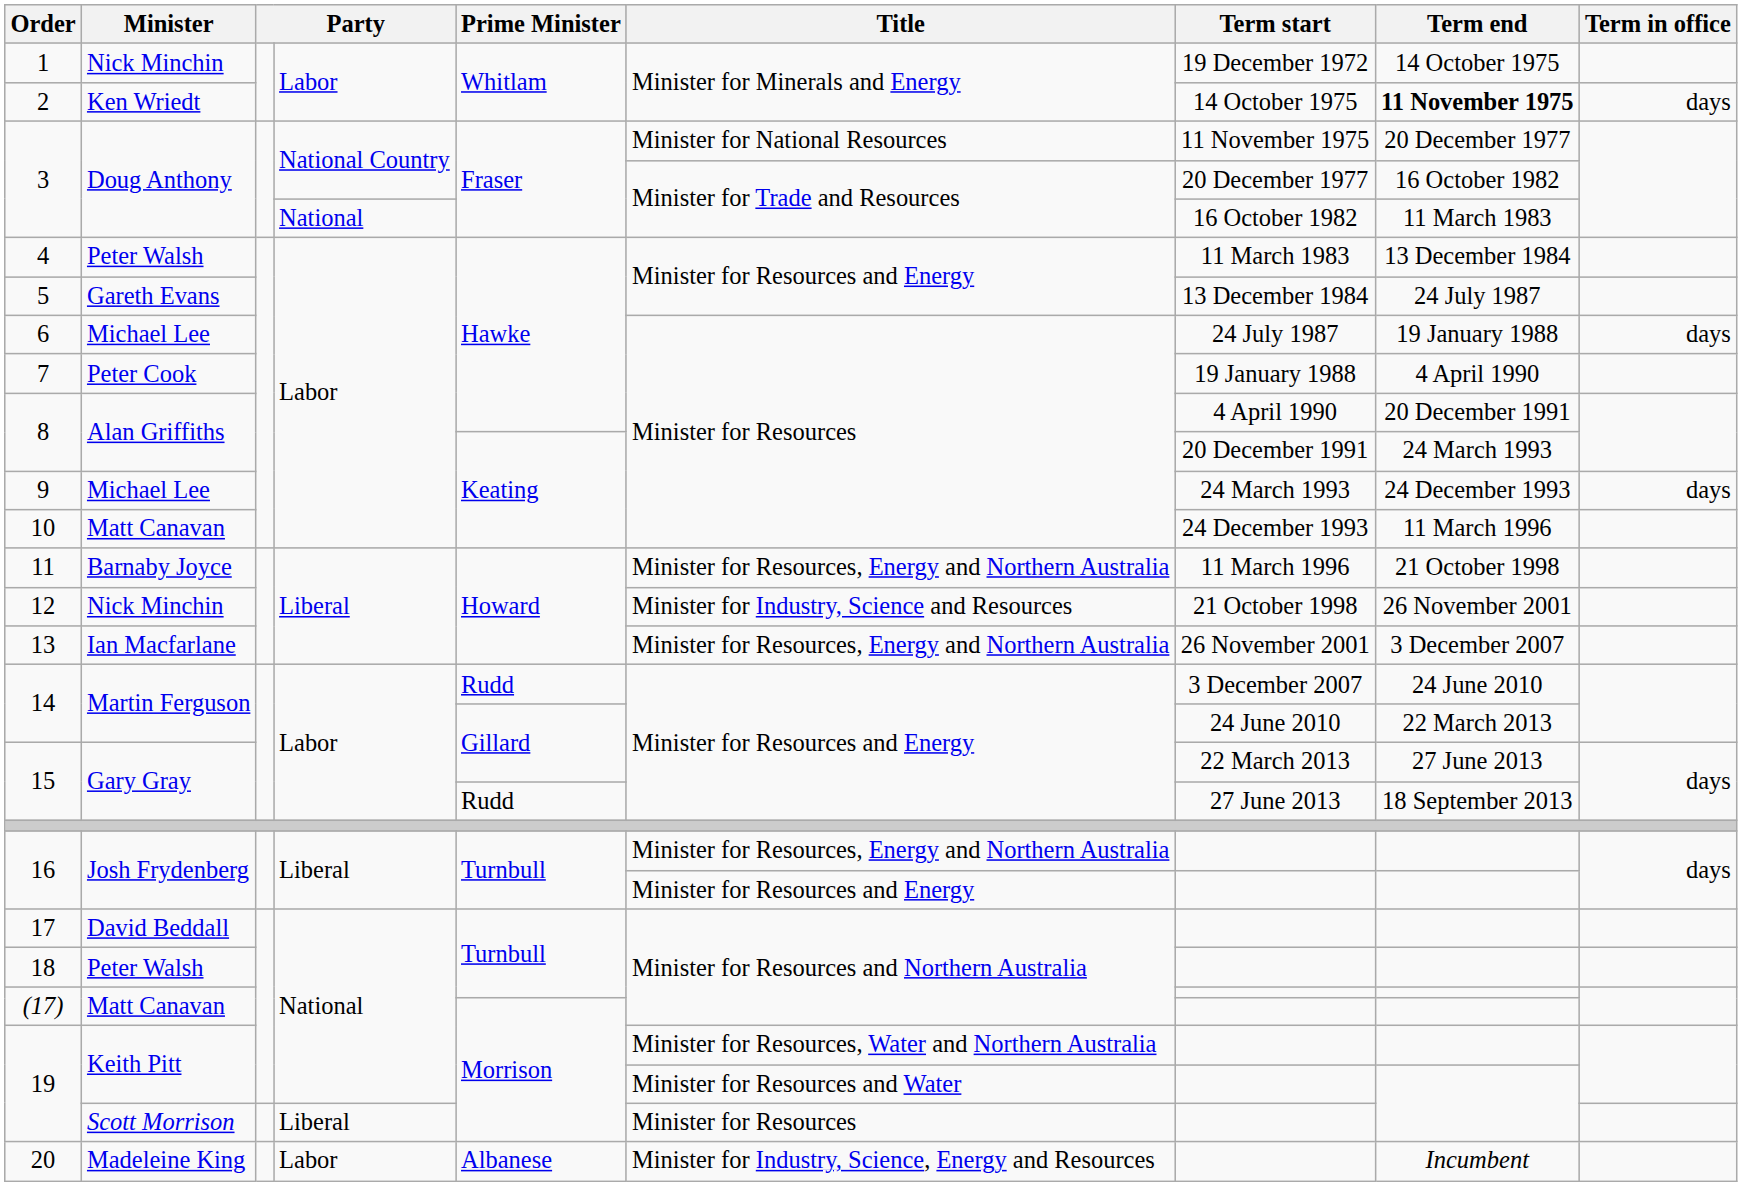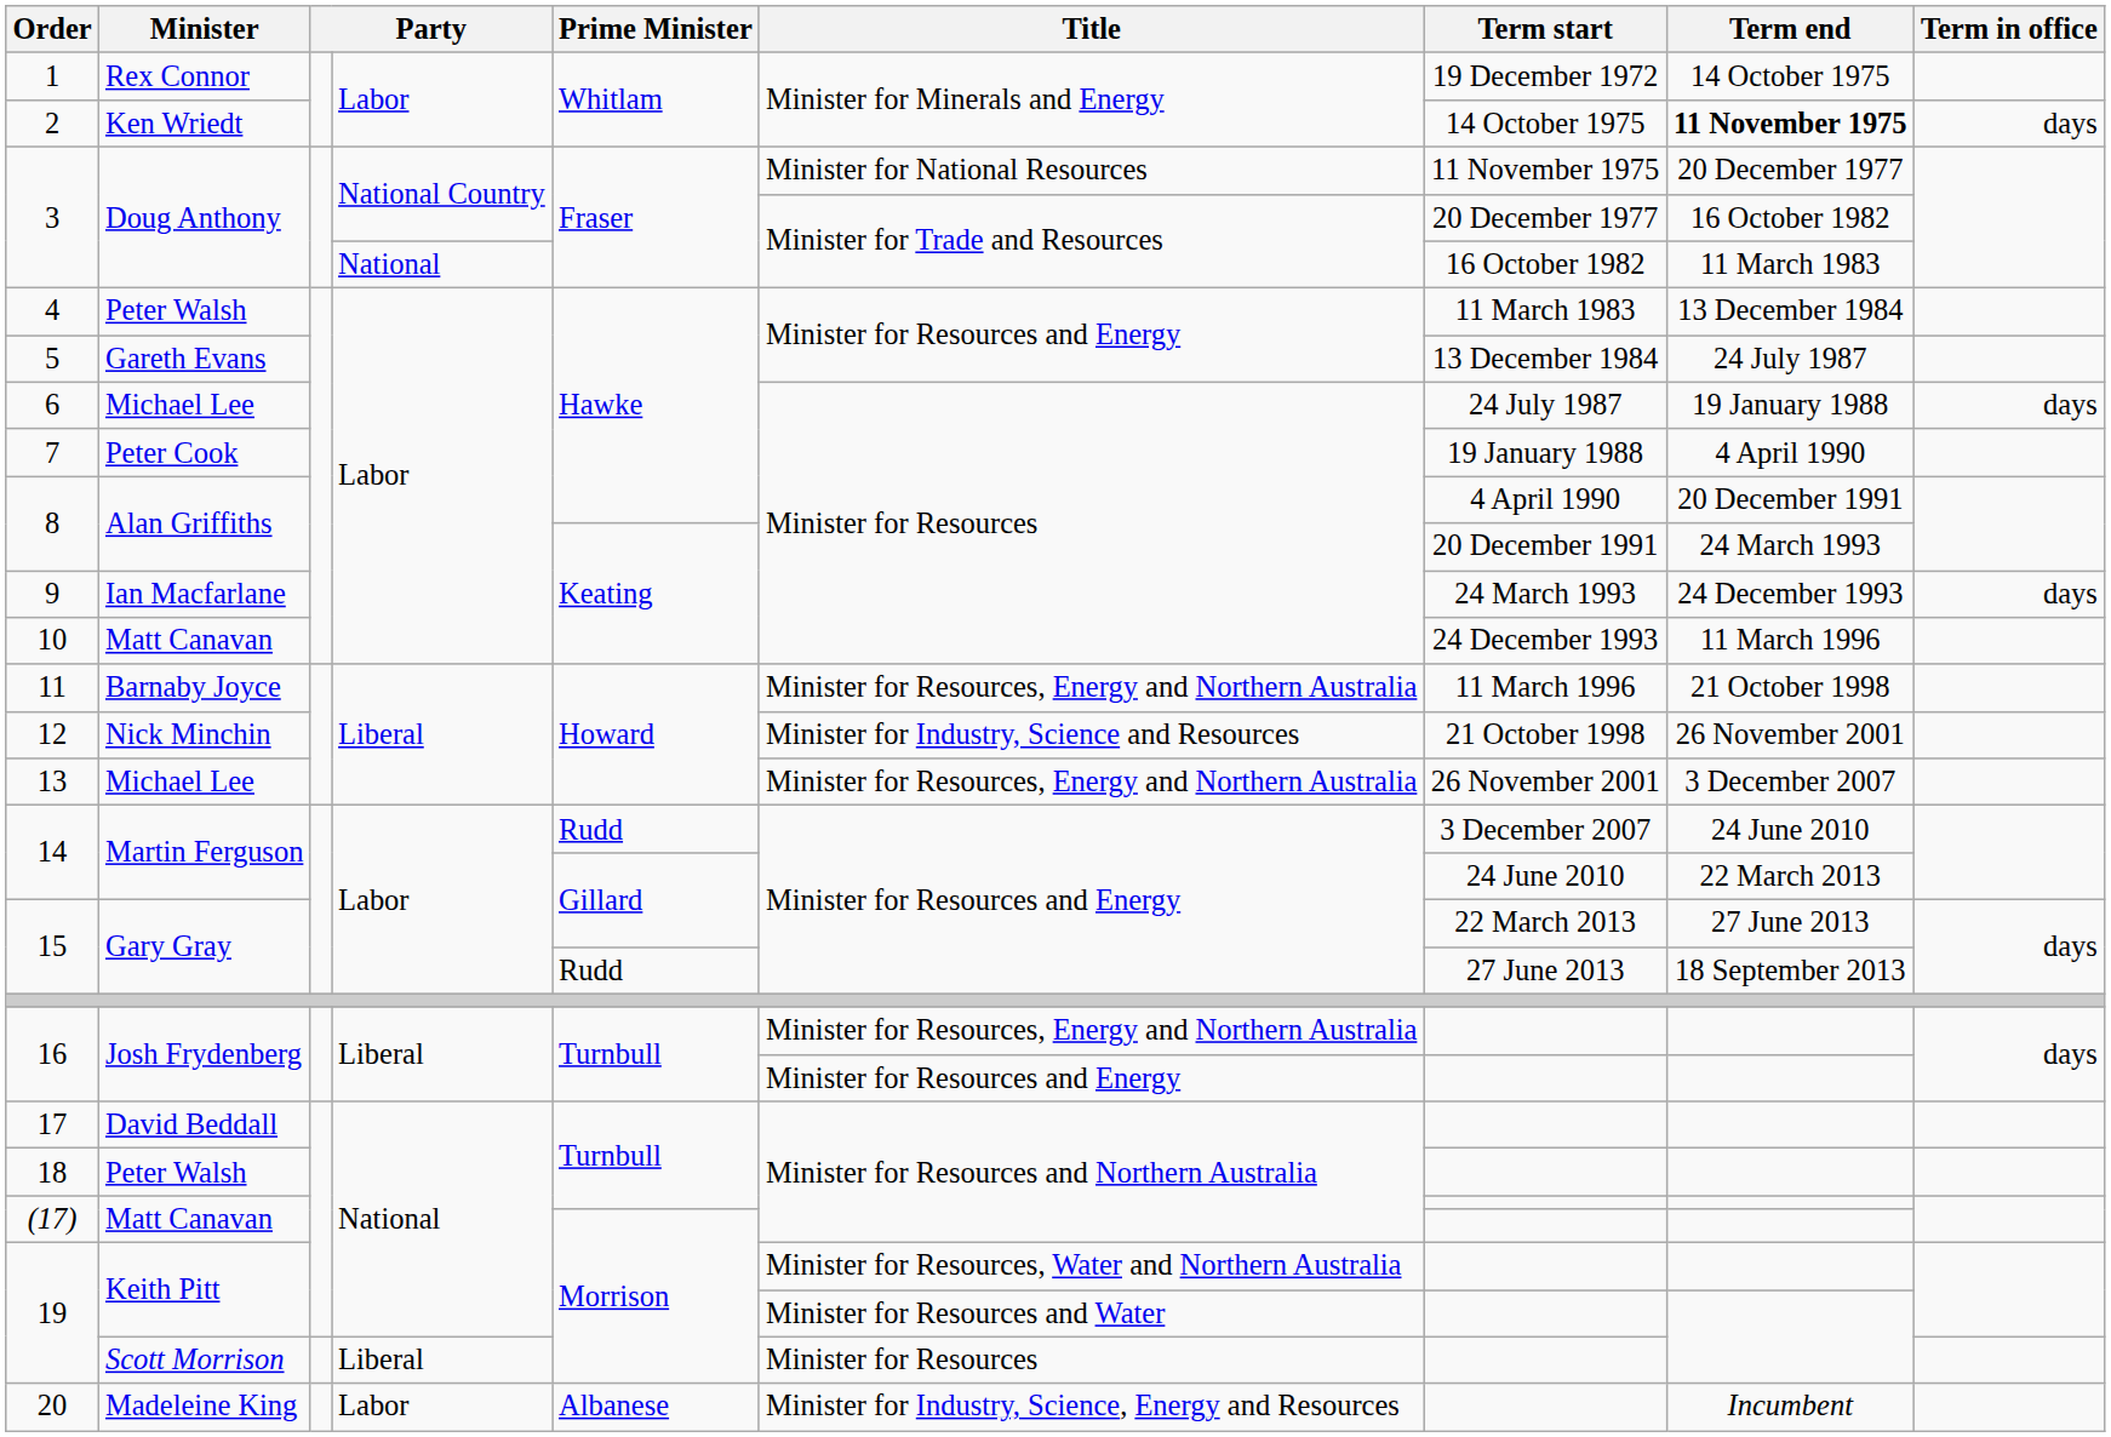1 | Minister: Nick Minchin -> Rex Connor
9 | Minister: Michael Lee -> Ian Macfarlane
13 | Minister: Ian Macfarlane -> Michael Lee
